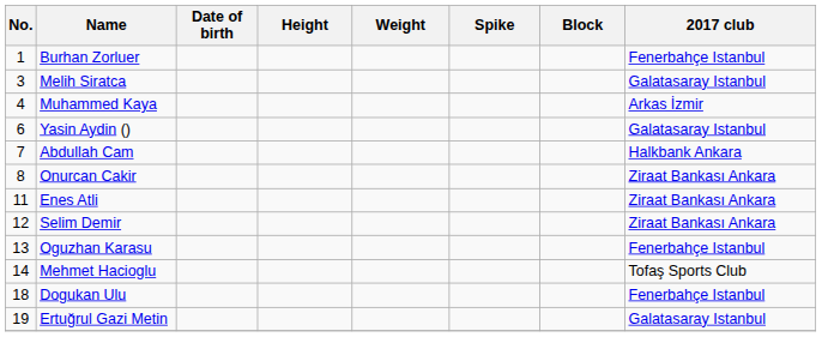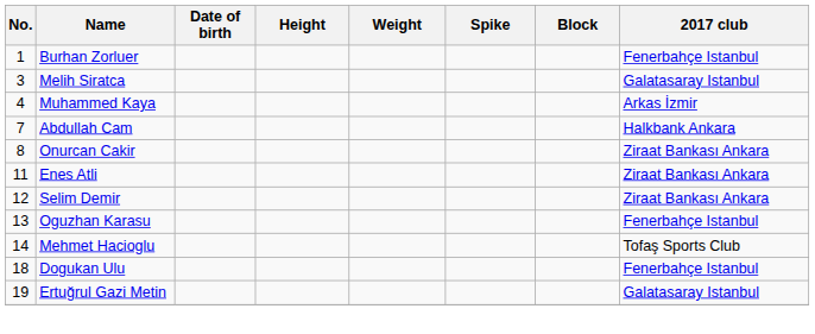- row: 6 | Yasin Aydin () | Galatasaray Istanbul
